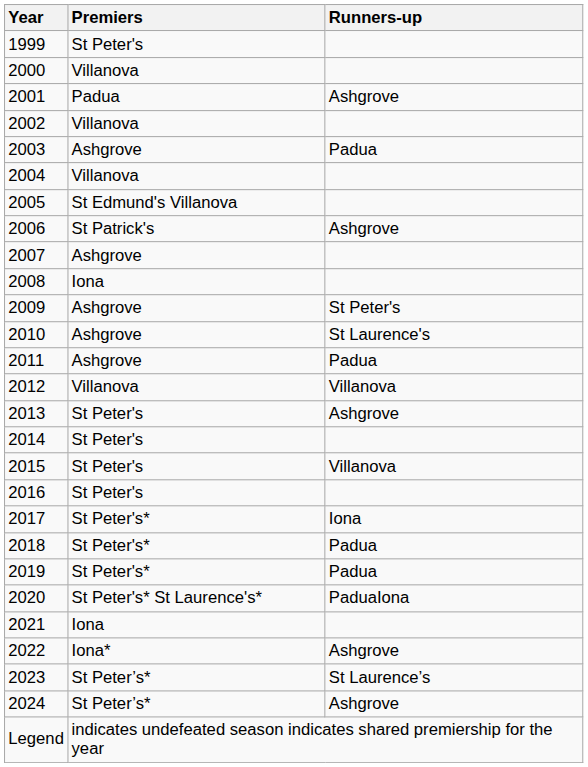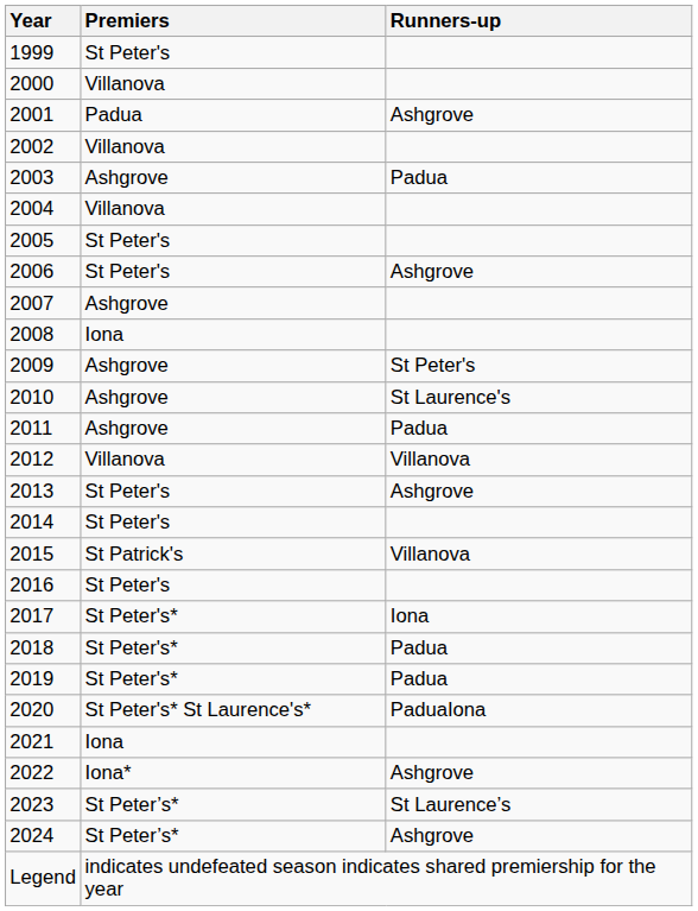2005 | Premiers: St Edmund's Villanova -> St Peter's
2006 | Premiers: St Patrick's -> St Peter's
2015 | Premiers: St Peter's -> St Patrick's
